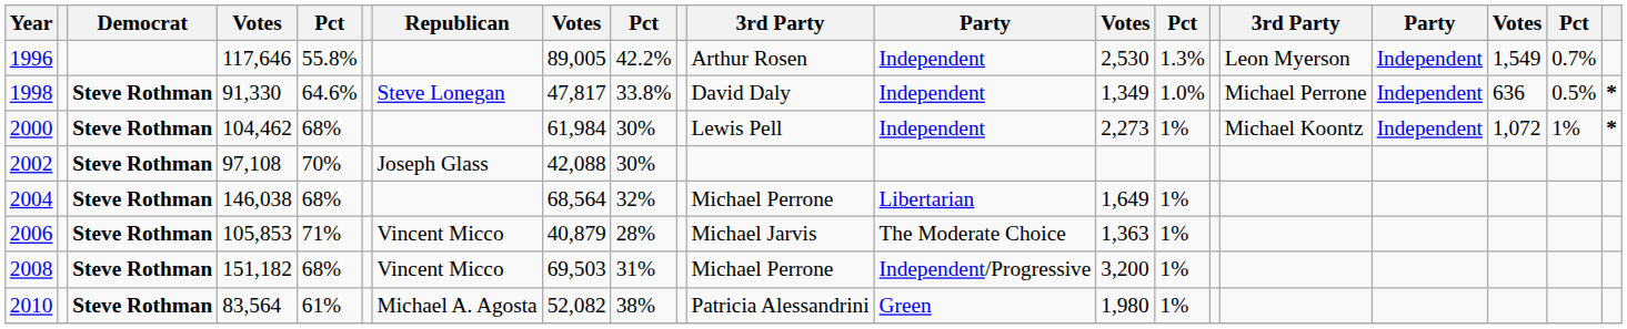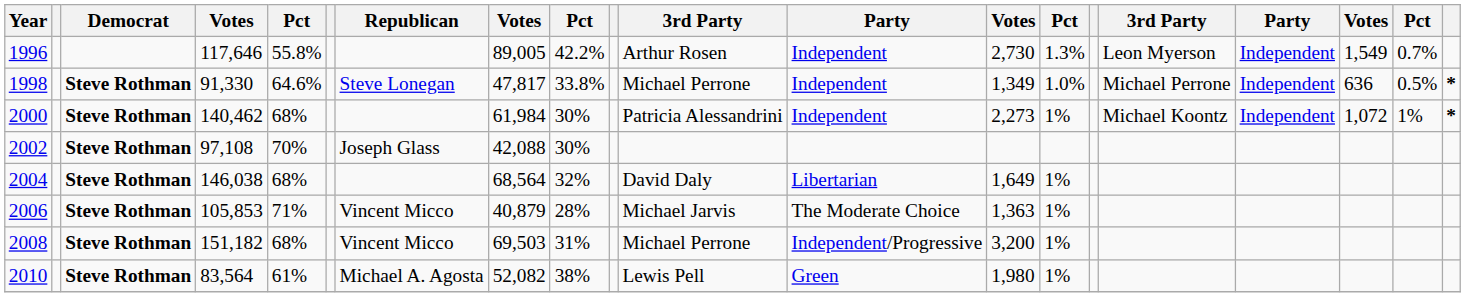1996 | column 13: 2,530 -> 2,730
1998 | column 11: David Daly -> Michael Perrone
2000 | column 4: 104,462 -> 140,462
2000 | column 11: Lewis Pell -> Patricia Alessandrini
2004 | column 11: Michael Perrone -> David Daly
2010 | column 11: Patricia Alessandrini -> Lewis Pell
